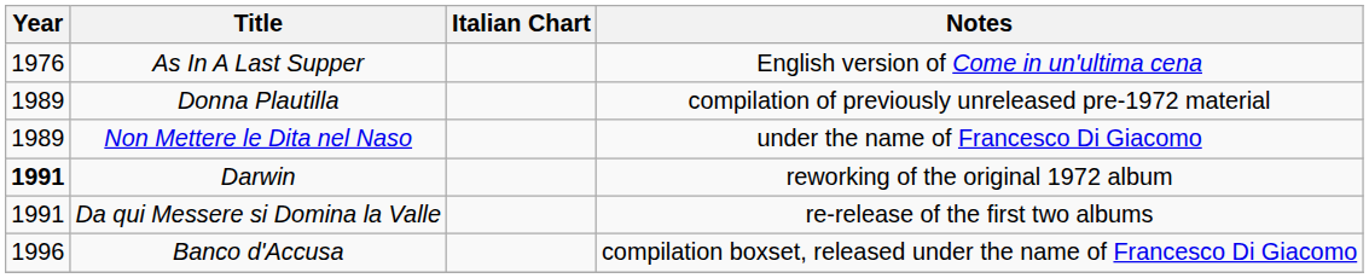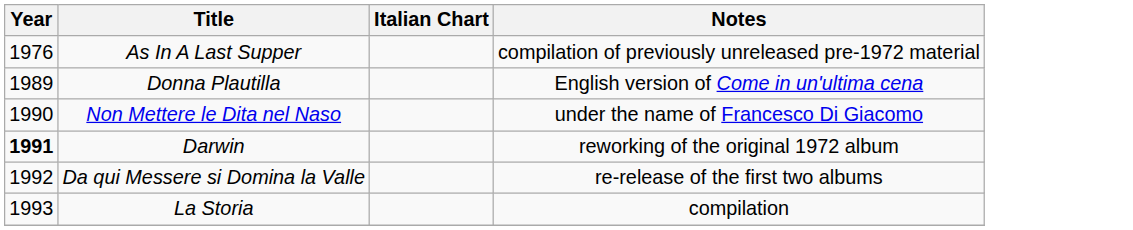As In A Last Supper | Notes: English version of Come in un'ultima cena -> compilation of previously unreleased pre-1972 material
Donna Plautilla | Notes: compilation of previously unreleased pre-1972 material -> English version of Come in un'ultima cena
Non Mettere le Dita nel Naso | Year: 1989 -> 1990
Da qui Messere si Domina la Valle | Year: 1991 -> 1992
+ row: 1993 | La Storia | compilation
- row: 1996 | Banco d'Accusa | compilation boxset, released under the name of Francesco Di Giacomo
